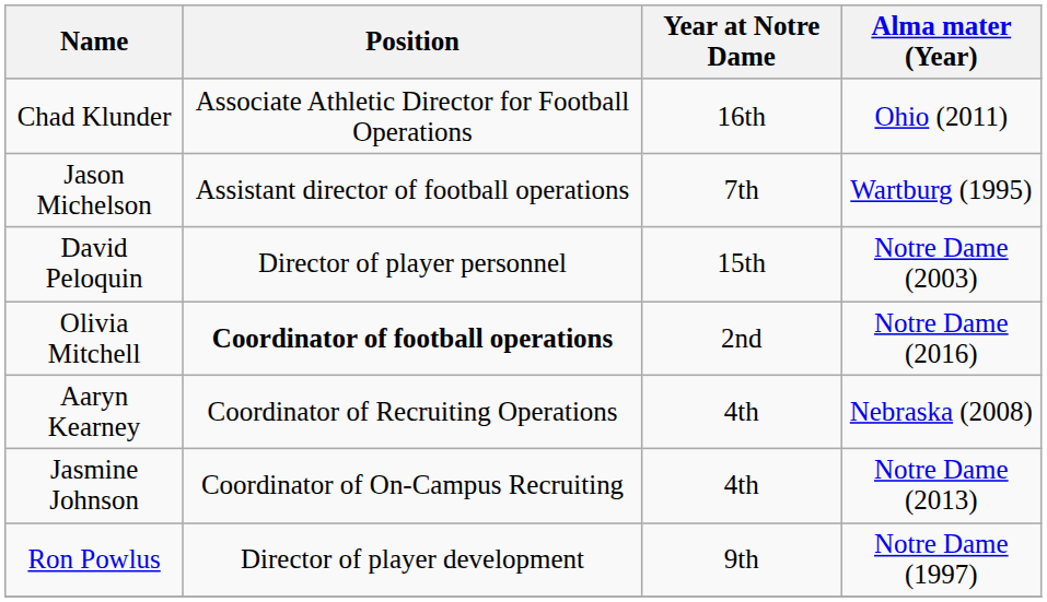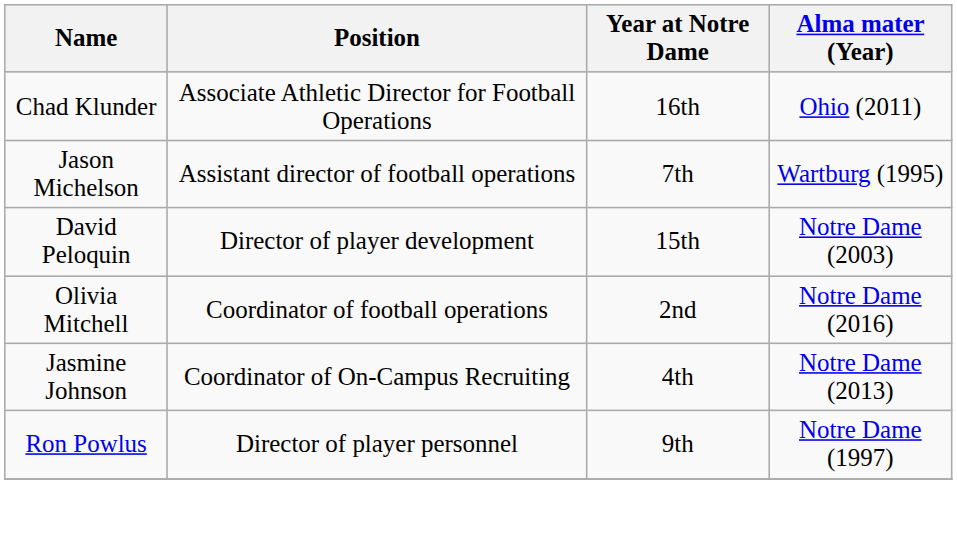David Peloquin | Position: Director of player personnel -> Director of player development
Olivia Mitchell | Position: bold -> normal
- row: Aaryn Kearney | Coordinator of Recruiting Operations | 4th | Nebraska (2008)
Ron Powlus | Position: Director of player development -> Director of player personnel
